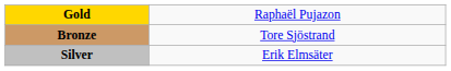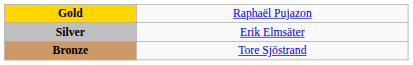rows swapped: Silver <-> Bronze
